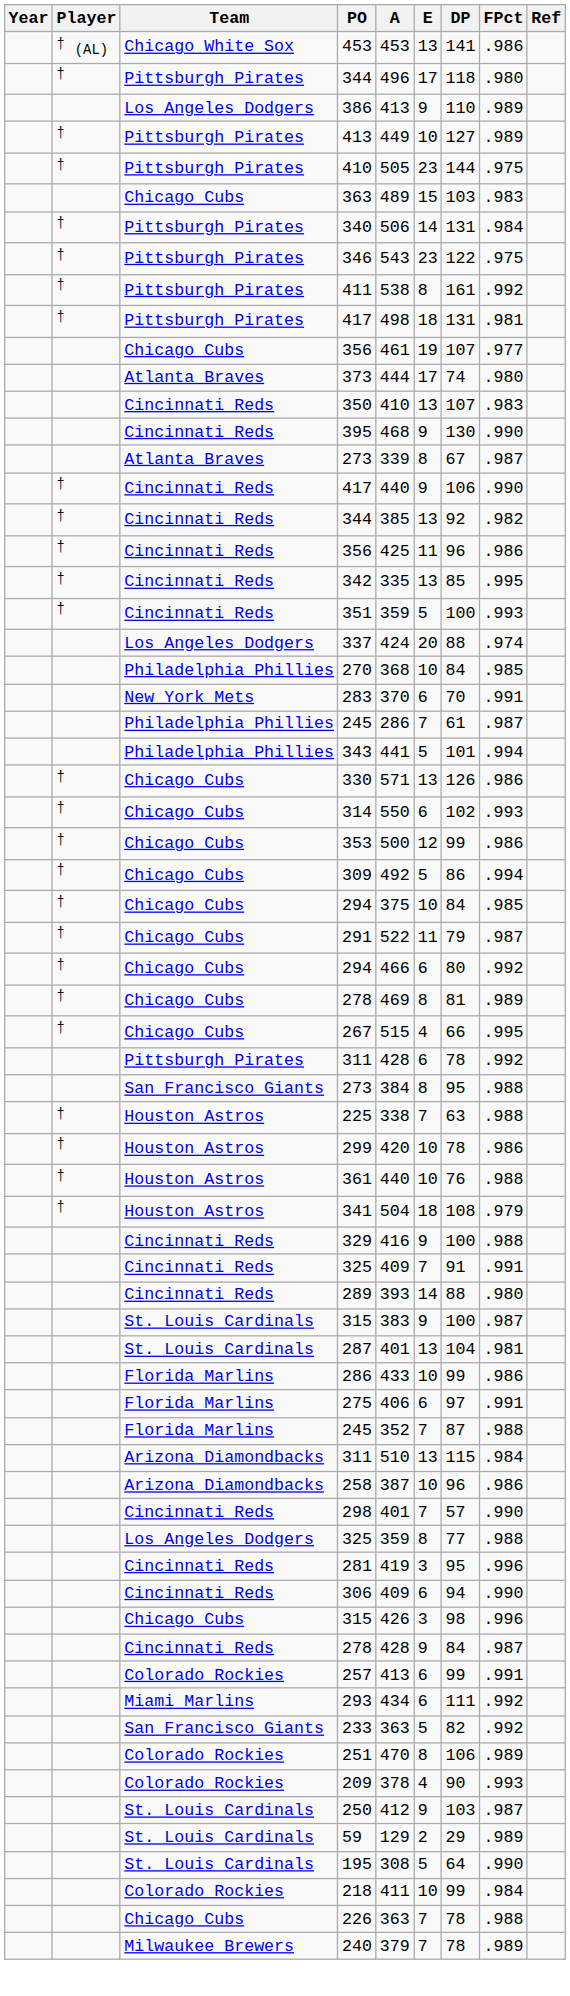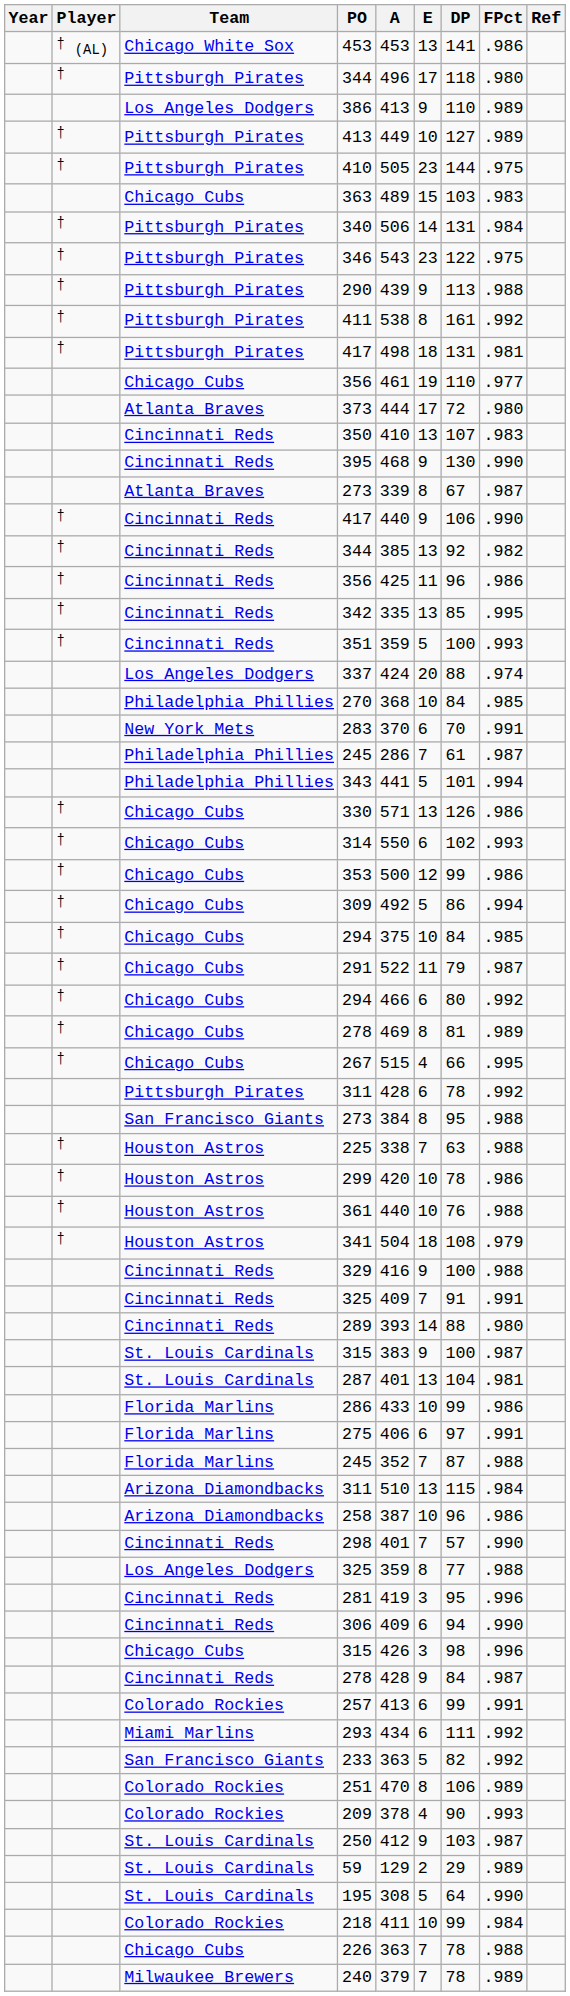+ row: † | Pittsburgh Pirates | 290 | 439 | 9 | 113 | .988
Chicago Cubs / 356 | DP: 107 -> 110
373 | DP: 74 -> 72
